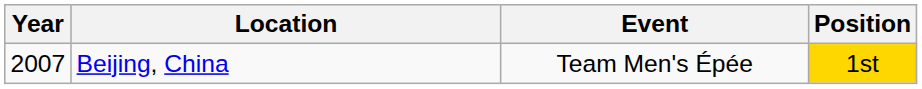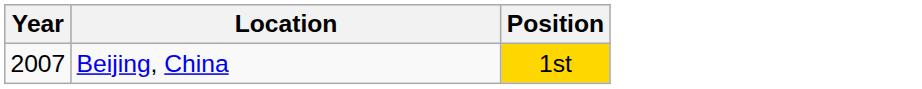- column: Event | Team Men's Épée
